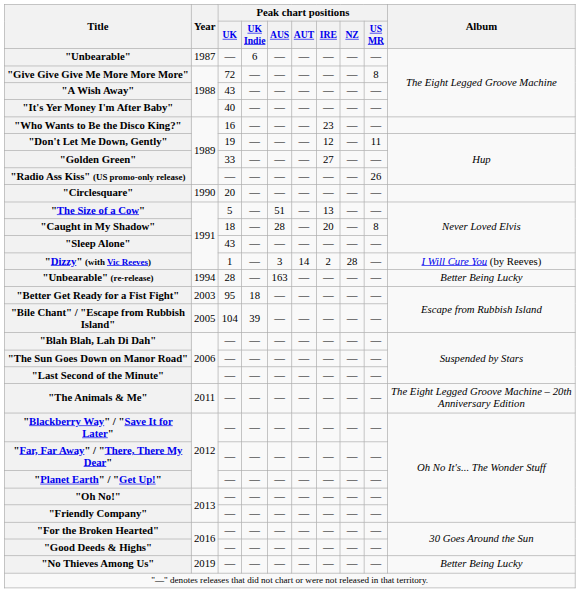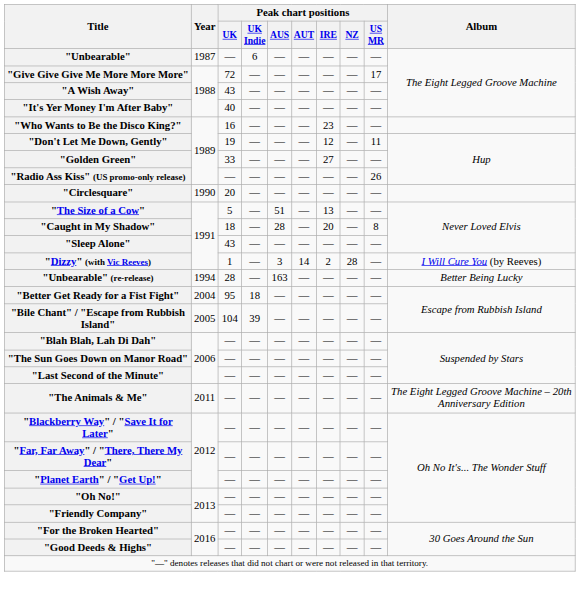"Give Give Give Me More More More" | Peak chart positions / US MR: 8 -> 17
"Better Get Ready for a Fist Fight" | Year: 2003 -> 2004
- row: "No Thieves Among Us" | 2019 | — | — | — | — | — | — | — | Better Being Lucky
